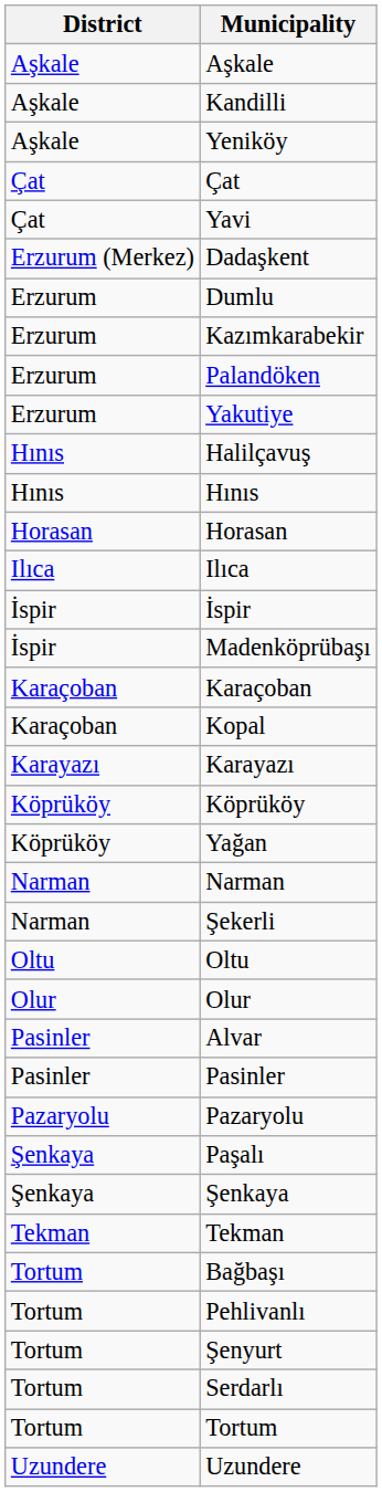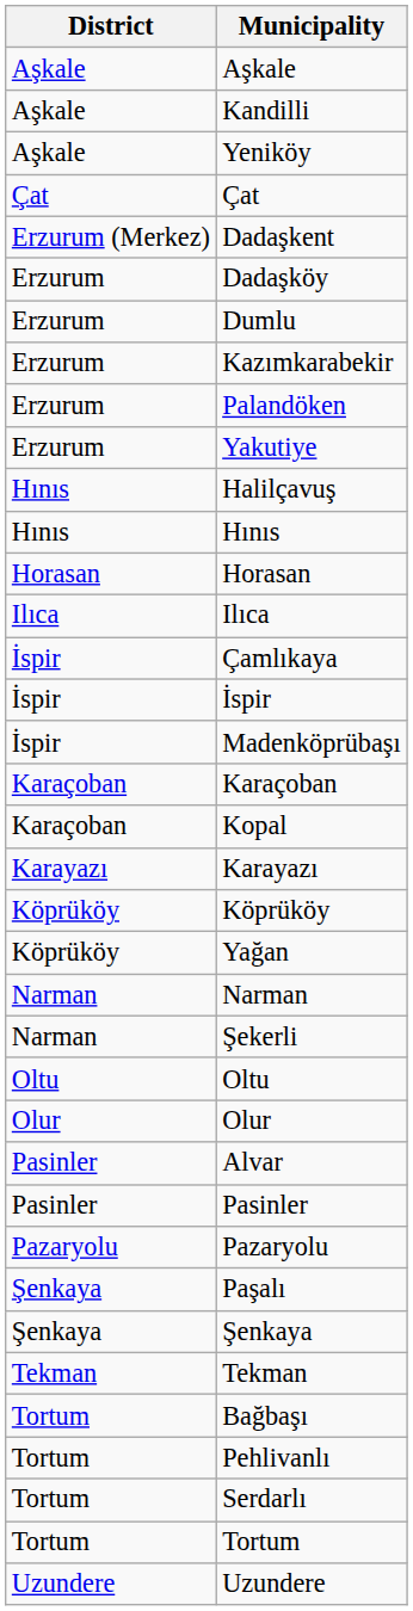- row: Çat | Yavi
+ row: Erzurum | Dadaşköy
+ row: İspir | Çamlıkaya
- row: Tortum | Şenyurt
